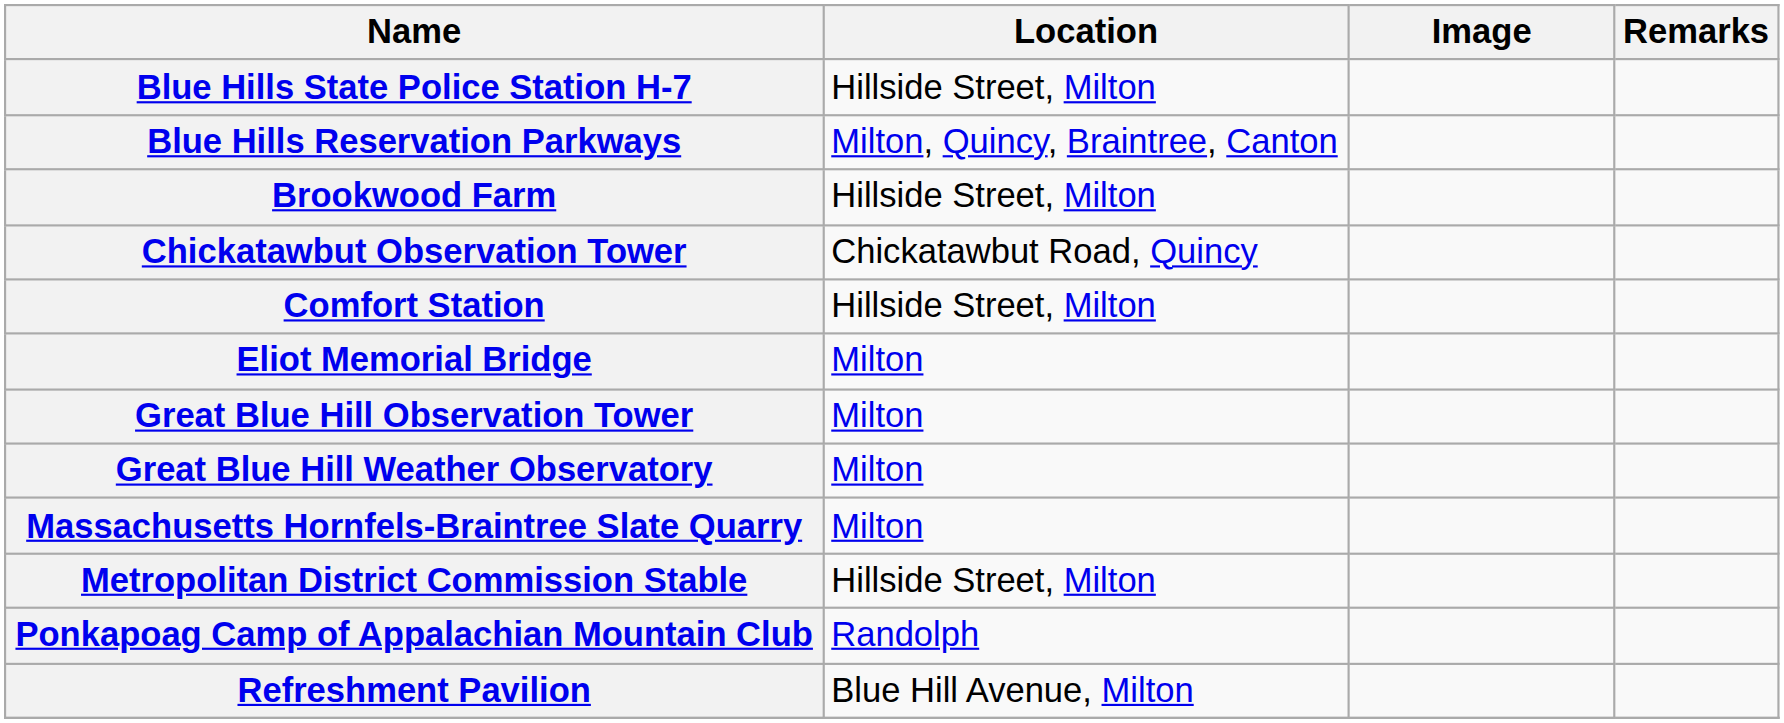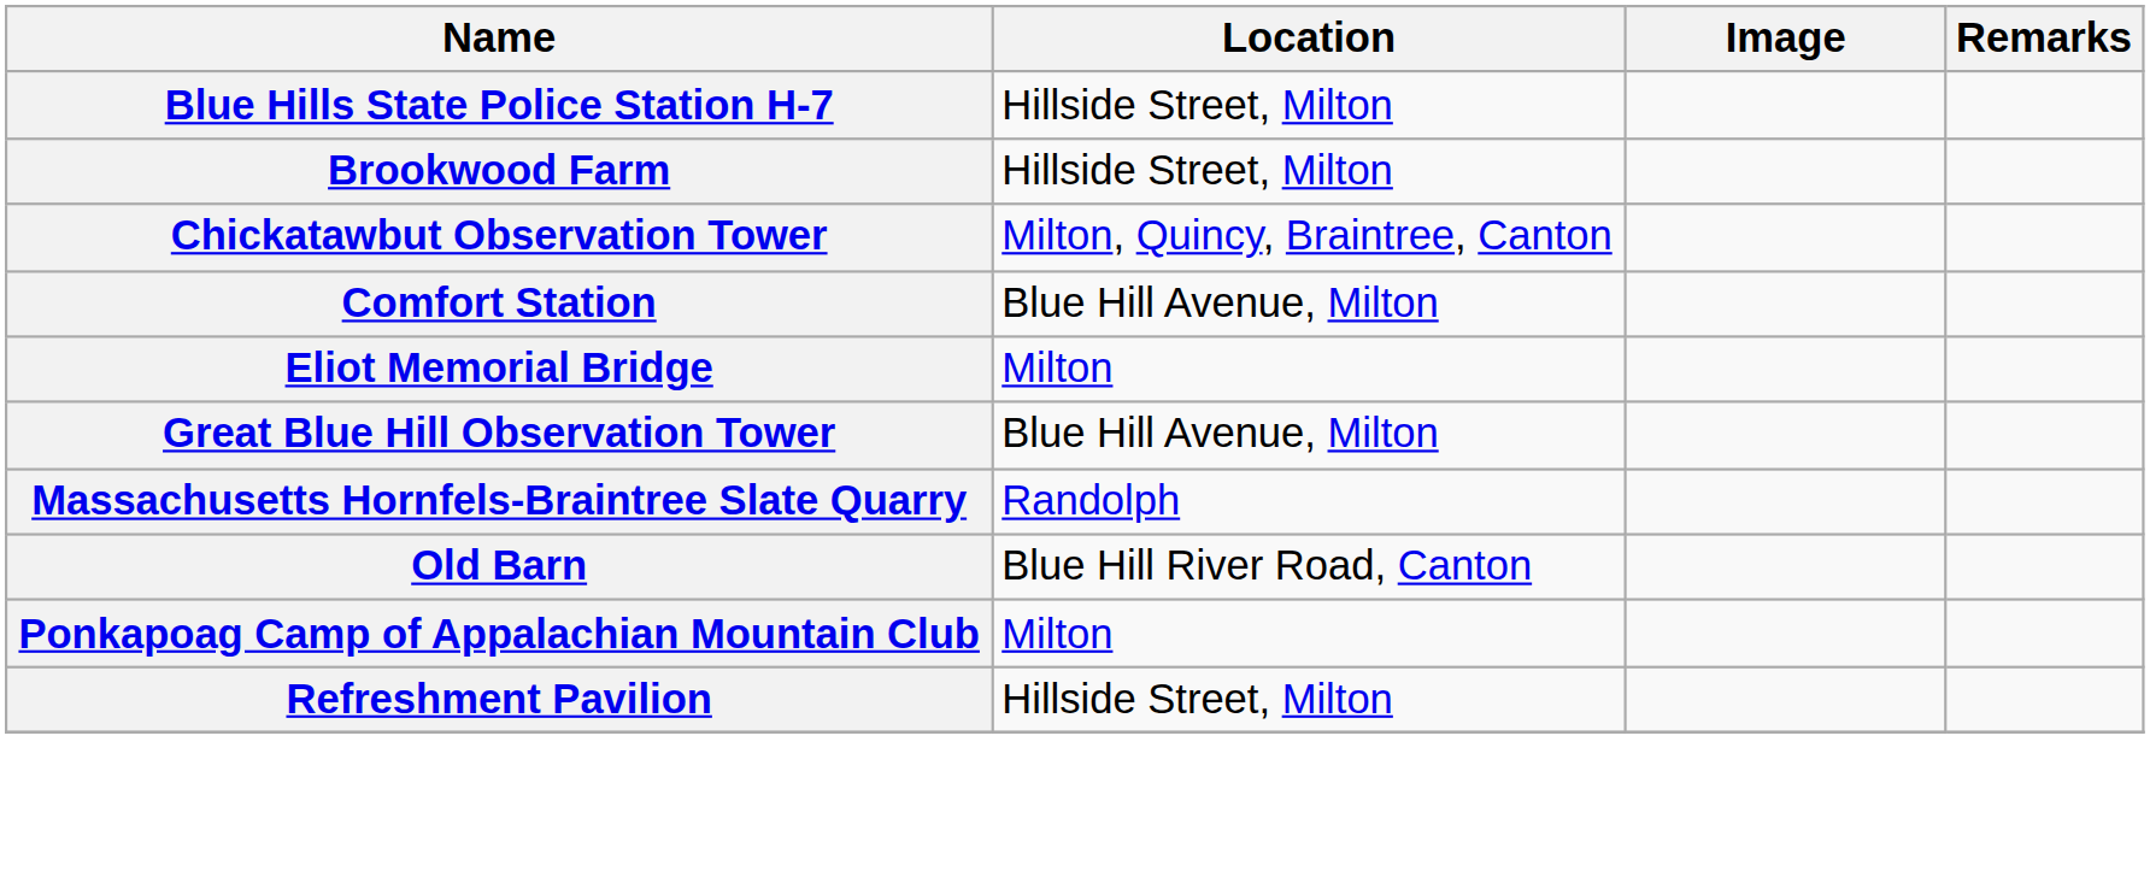- row: Blue Hills Reservation Parkways | Milton, Quincy, Braintree, Canton
Chickatawbut Observation Tower | Location: Chickatawbut Road, Quincy -> Milton, Quincy, Braintree, Canton
Comfort Station | Location: Hillside Street, Milton -> Blue Hill Avenue, Milton
Great Blue Hill Observation Tower | Location: Milton -> Blue Hill Avenue, Milton
- row: Great Blue Hill Weather Observatory | Milton
Massachusetts Hornfels-Braintree Slate Quarry | Location: Milton -> Randolph
- row: Metropolitan District Commission Stable | Hillside Street, Milton
+ row: Old Barn | Blue Hill River Road, Canton
Ponkapoag Camp of Appalachian Mountain Club | Location: Randolph -> Milton
Refreshment Pavilion | Location: Blue Hill Avenue, Milton -> Hillside Street, Milton
